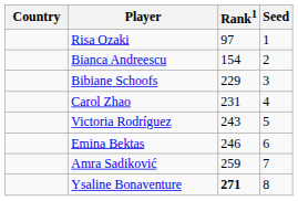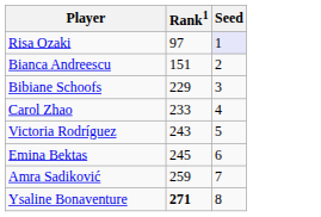- column: Country
Risa Ozaki | Seed: no background -> lavender background
Bianca Andreescu | Rank1: 154 -> 151
Carol Zhao | Rank1: 231 -> 233
Emina Bektas | Rank1: 246 -> 245
